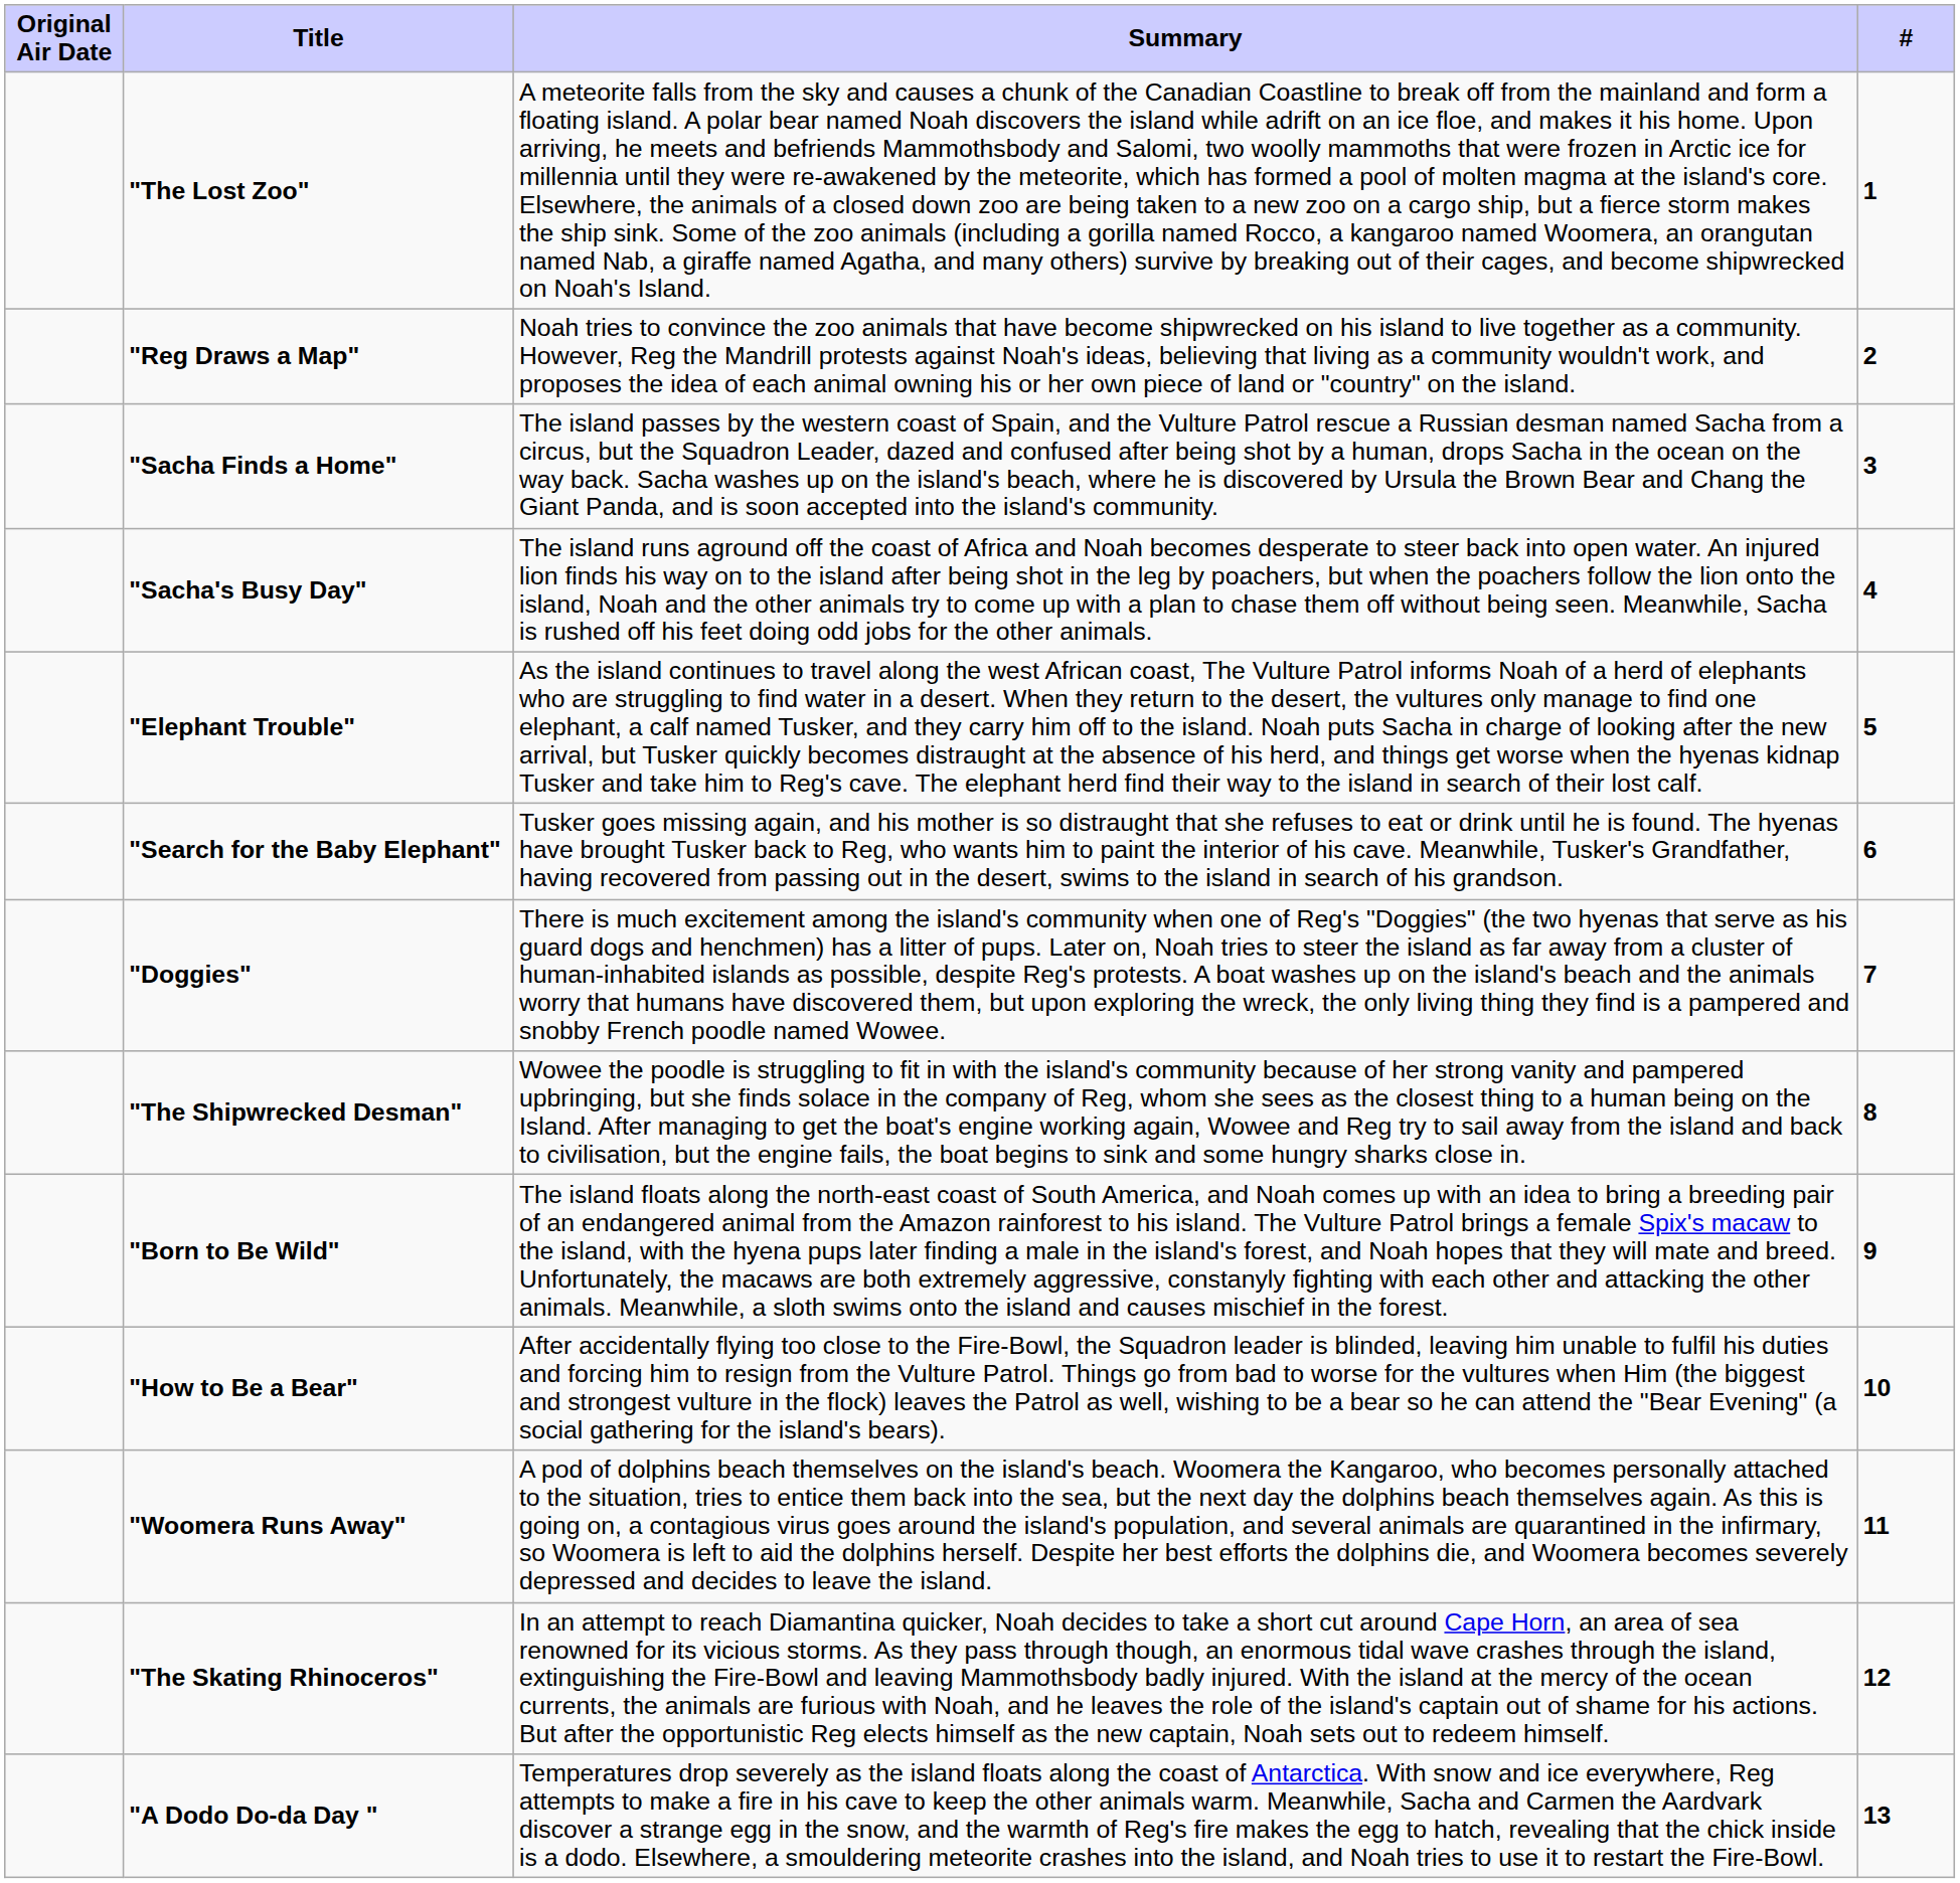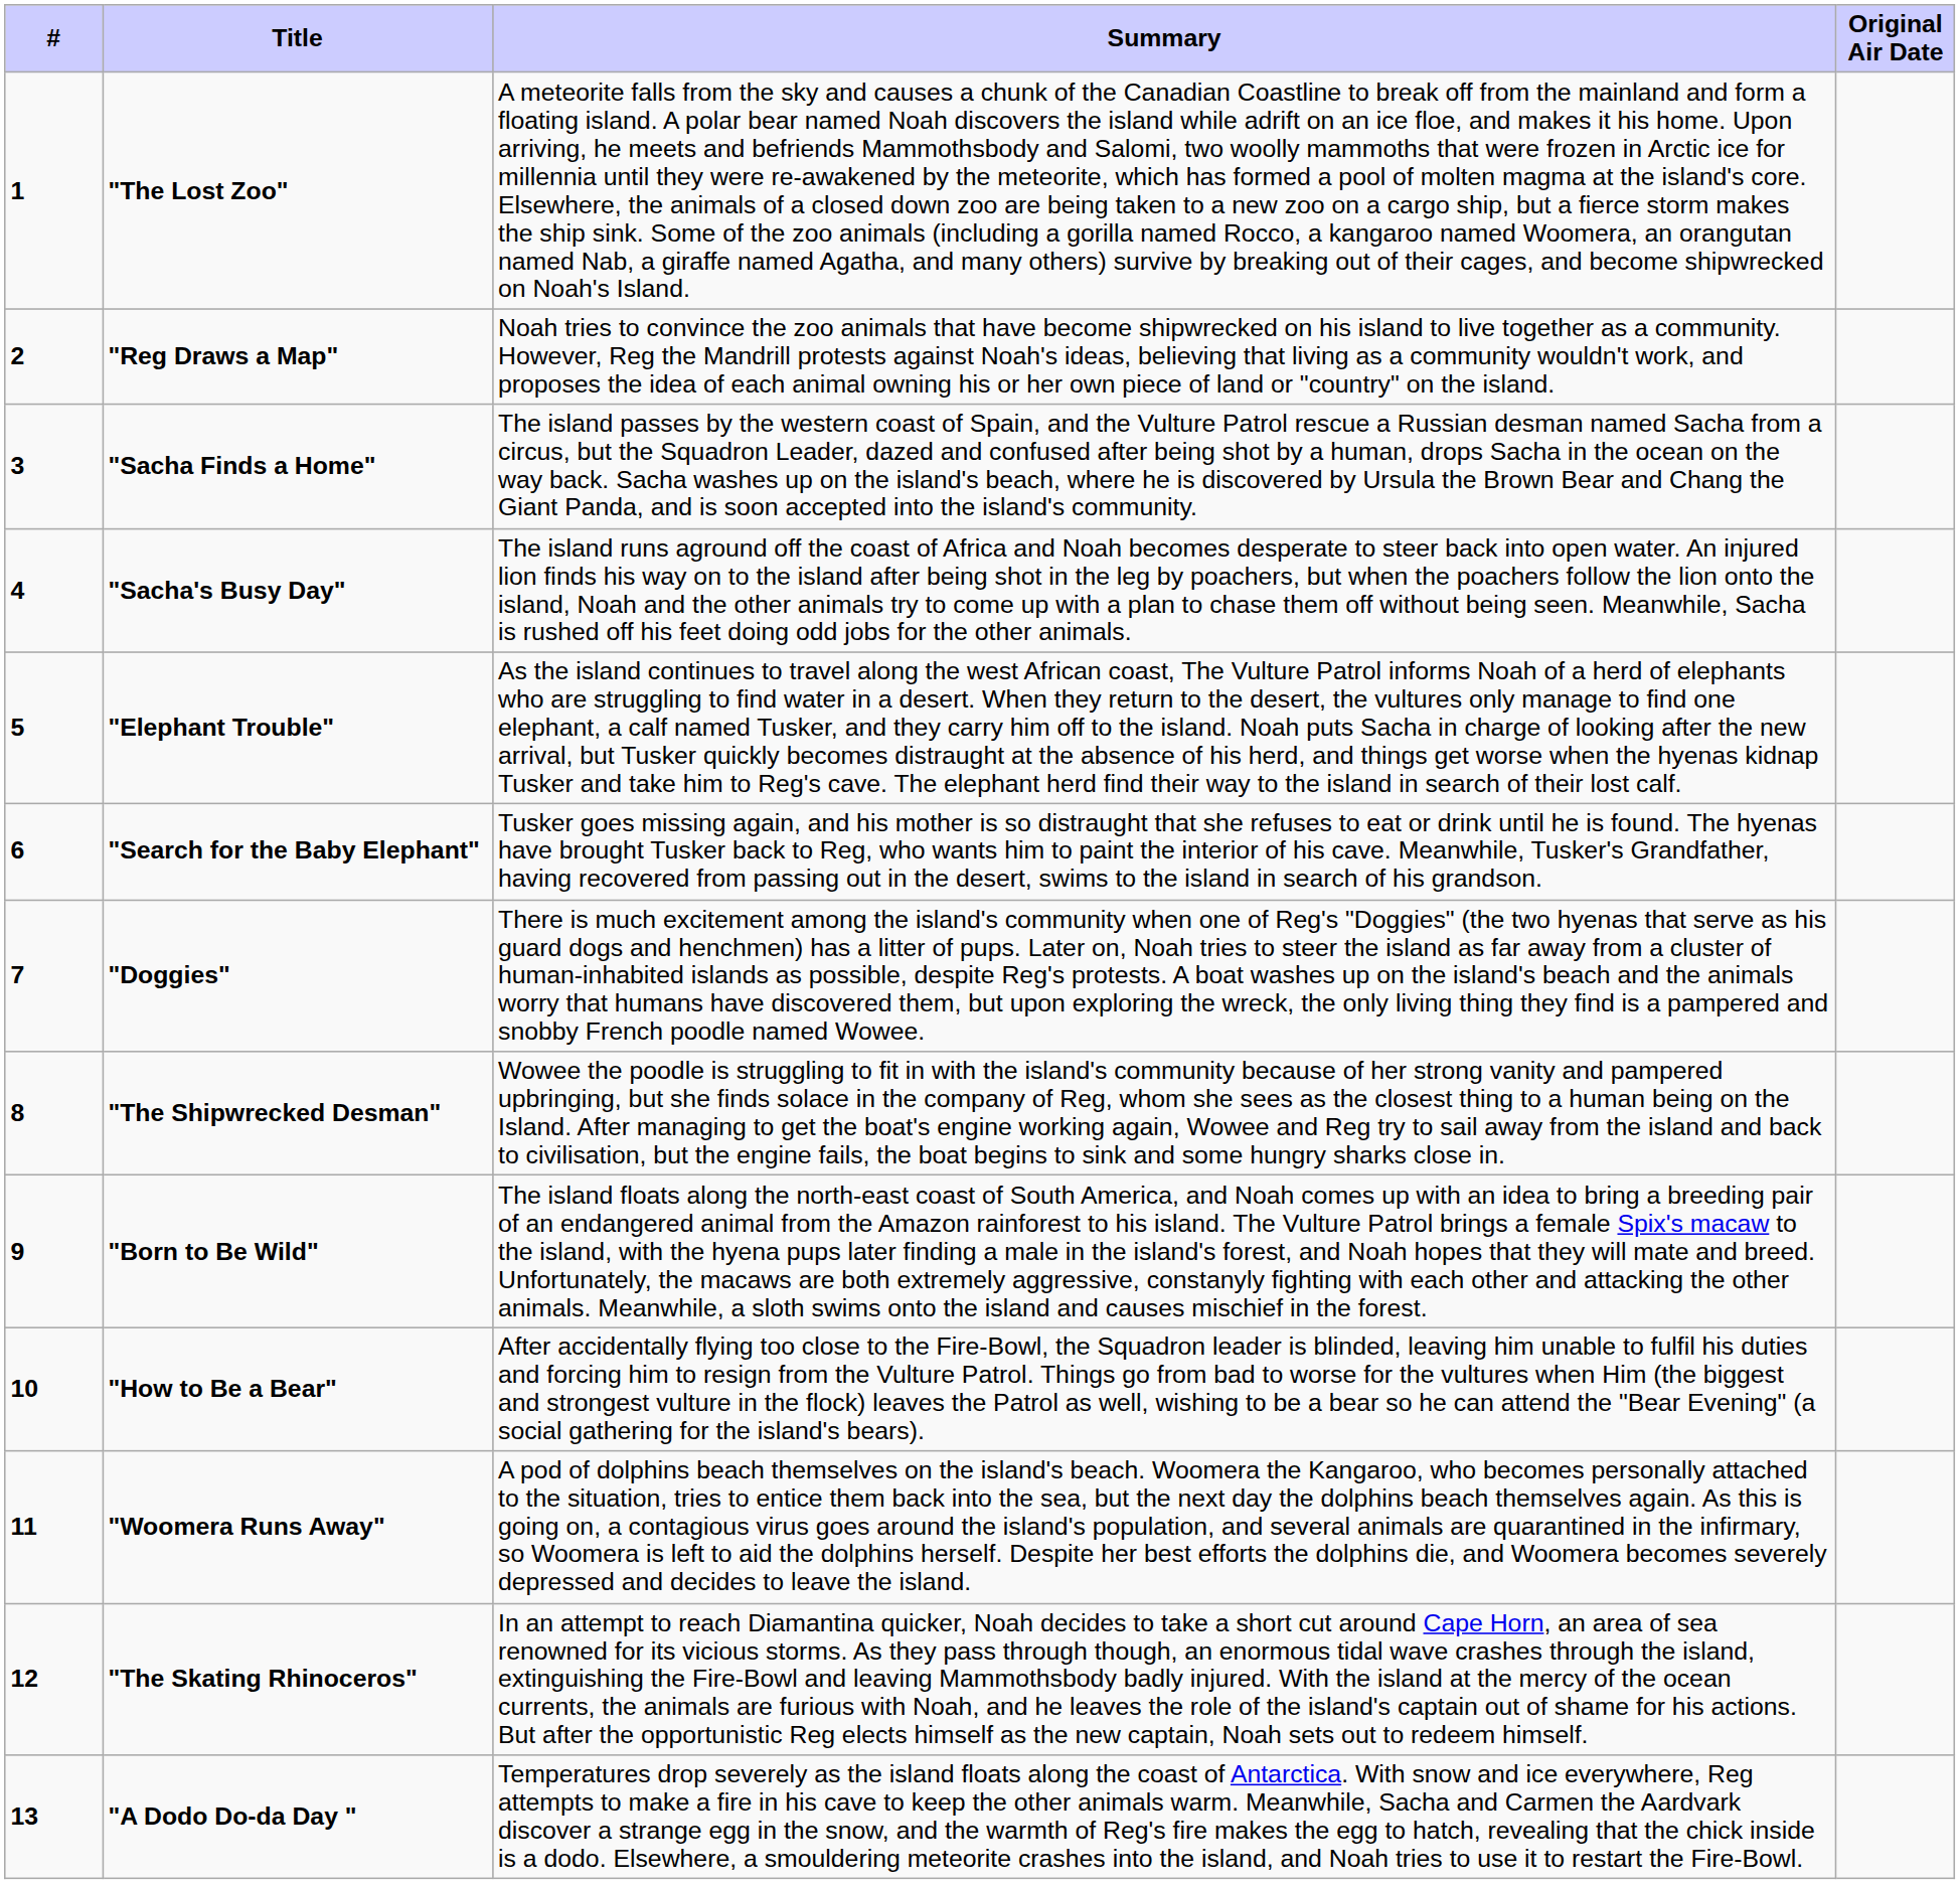columns swapped: # <-> Original Air Date
